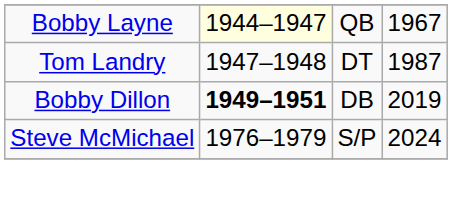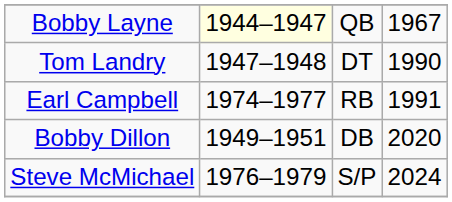Tom Landry | column 4: 1987 -> 1990
+ row: Earl Campbell | 1974–1977 | RB | 1991
Bobby Dillon | column 2: bold -> normal
Bobby Dillon | column 4: 2019 -> 2020
